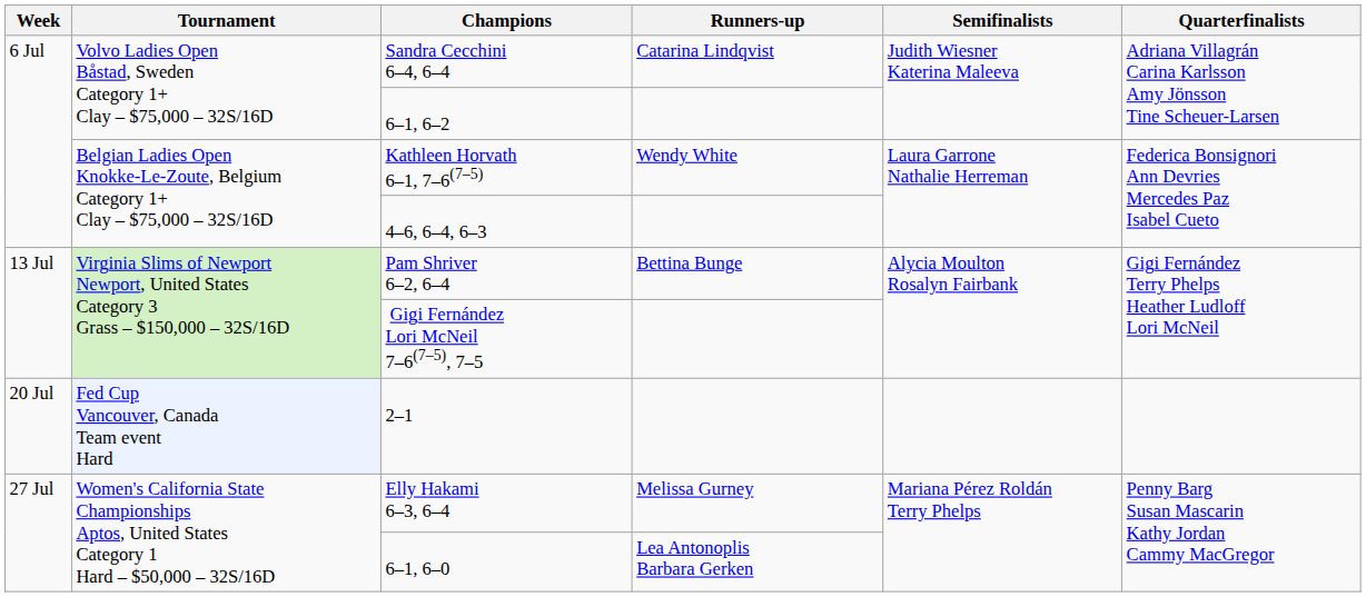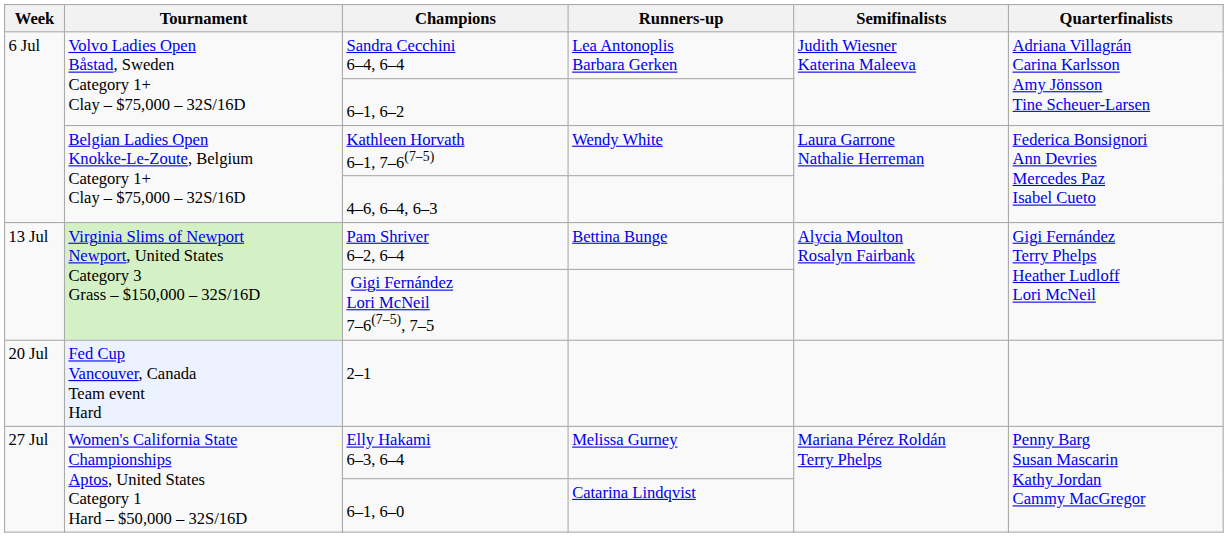Sandra Cecchini 6–4, 6–4 | Runners-up: Catarina Lindqvist -> Lea Antonoplis Barbara Gerken
6–1, 6–0 | Runners-up: Lea Antonoplis Barbara Gerken -> Catarina Lindqvist
